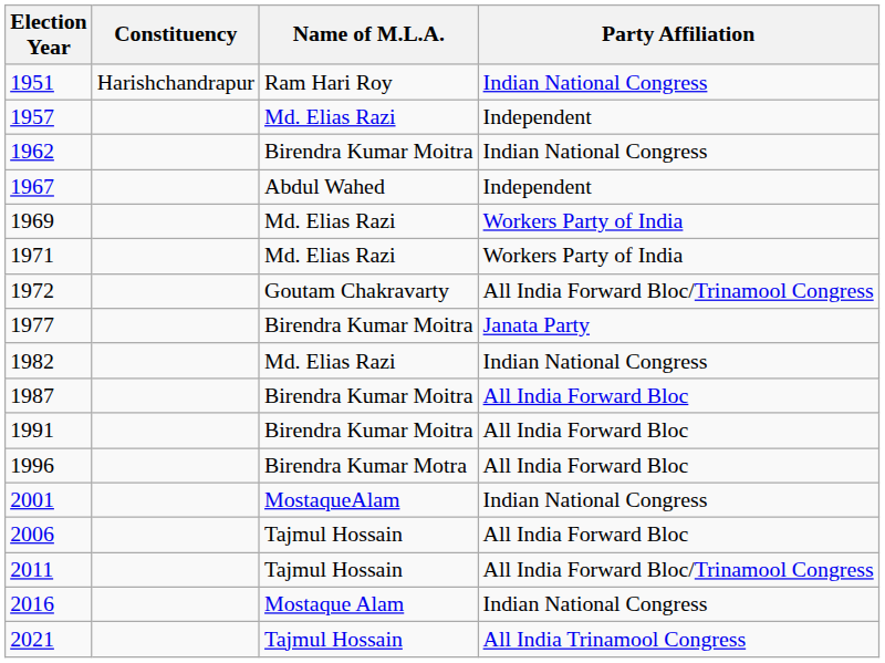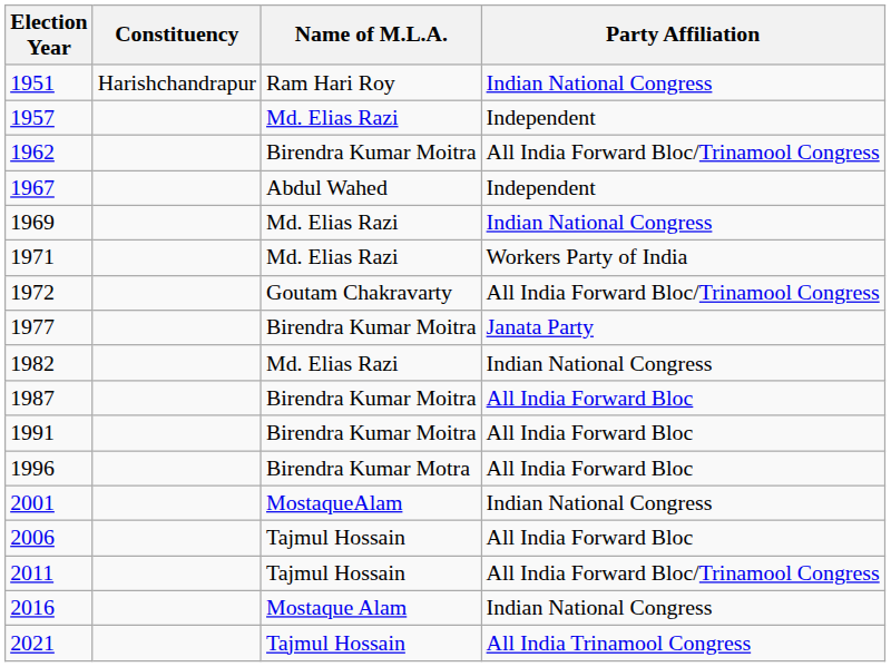1962 | Party Affiliation: Indian National Congress -> All India Forward Bloc/Trinamool Congress
1969 | Party Affiliation: Workers Party of India -> Indian National Congress
